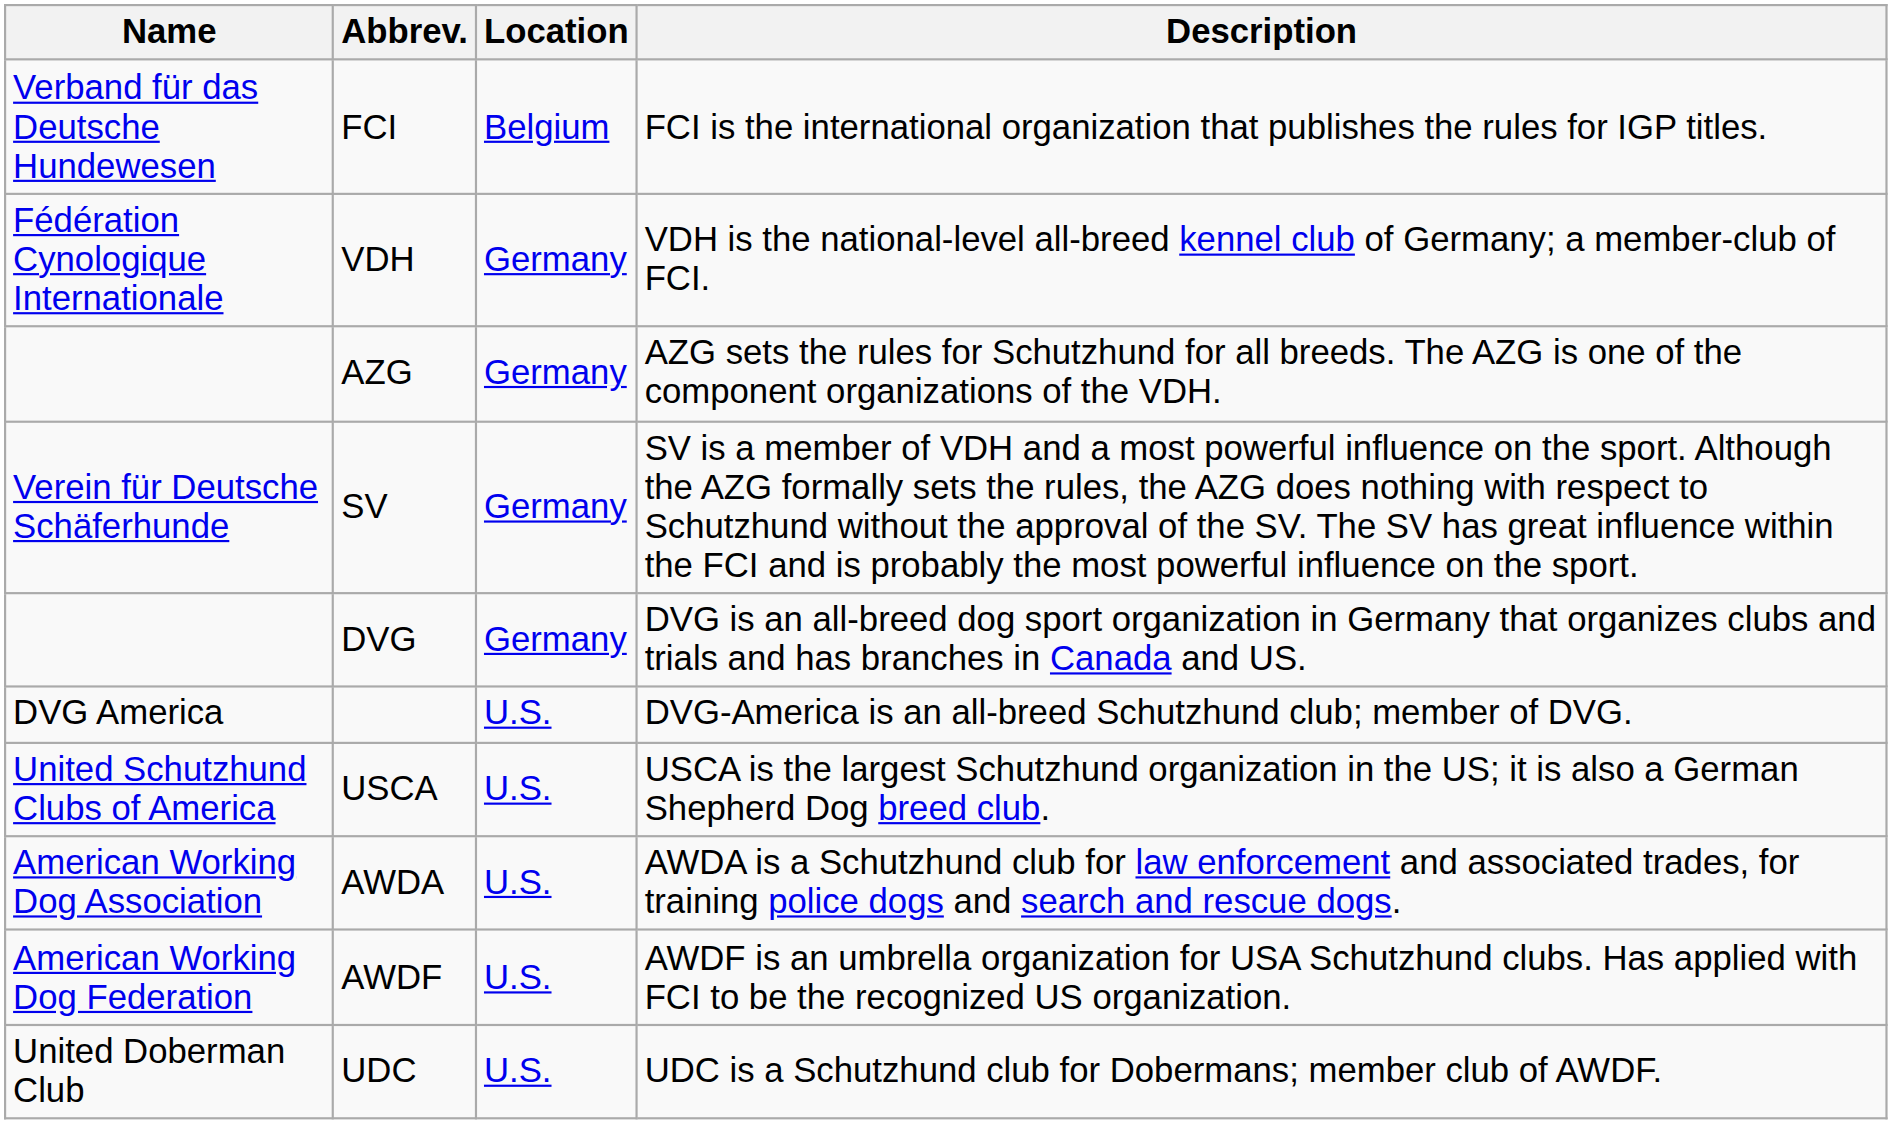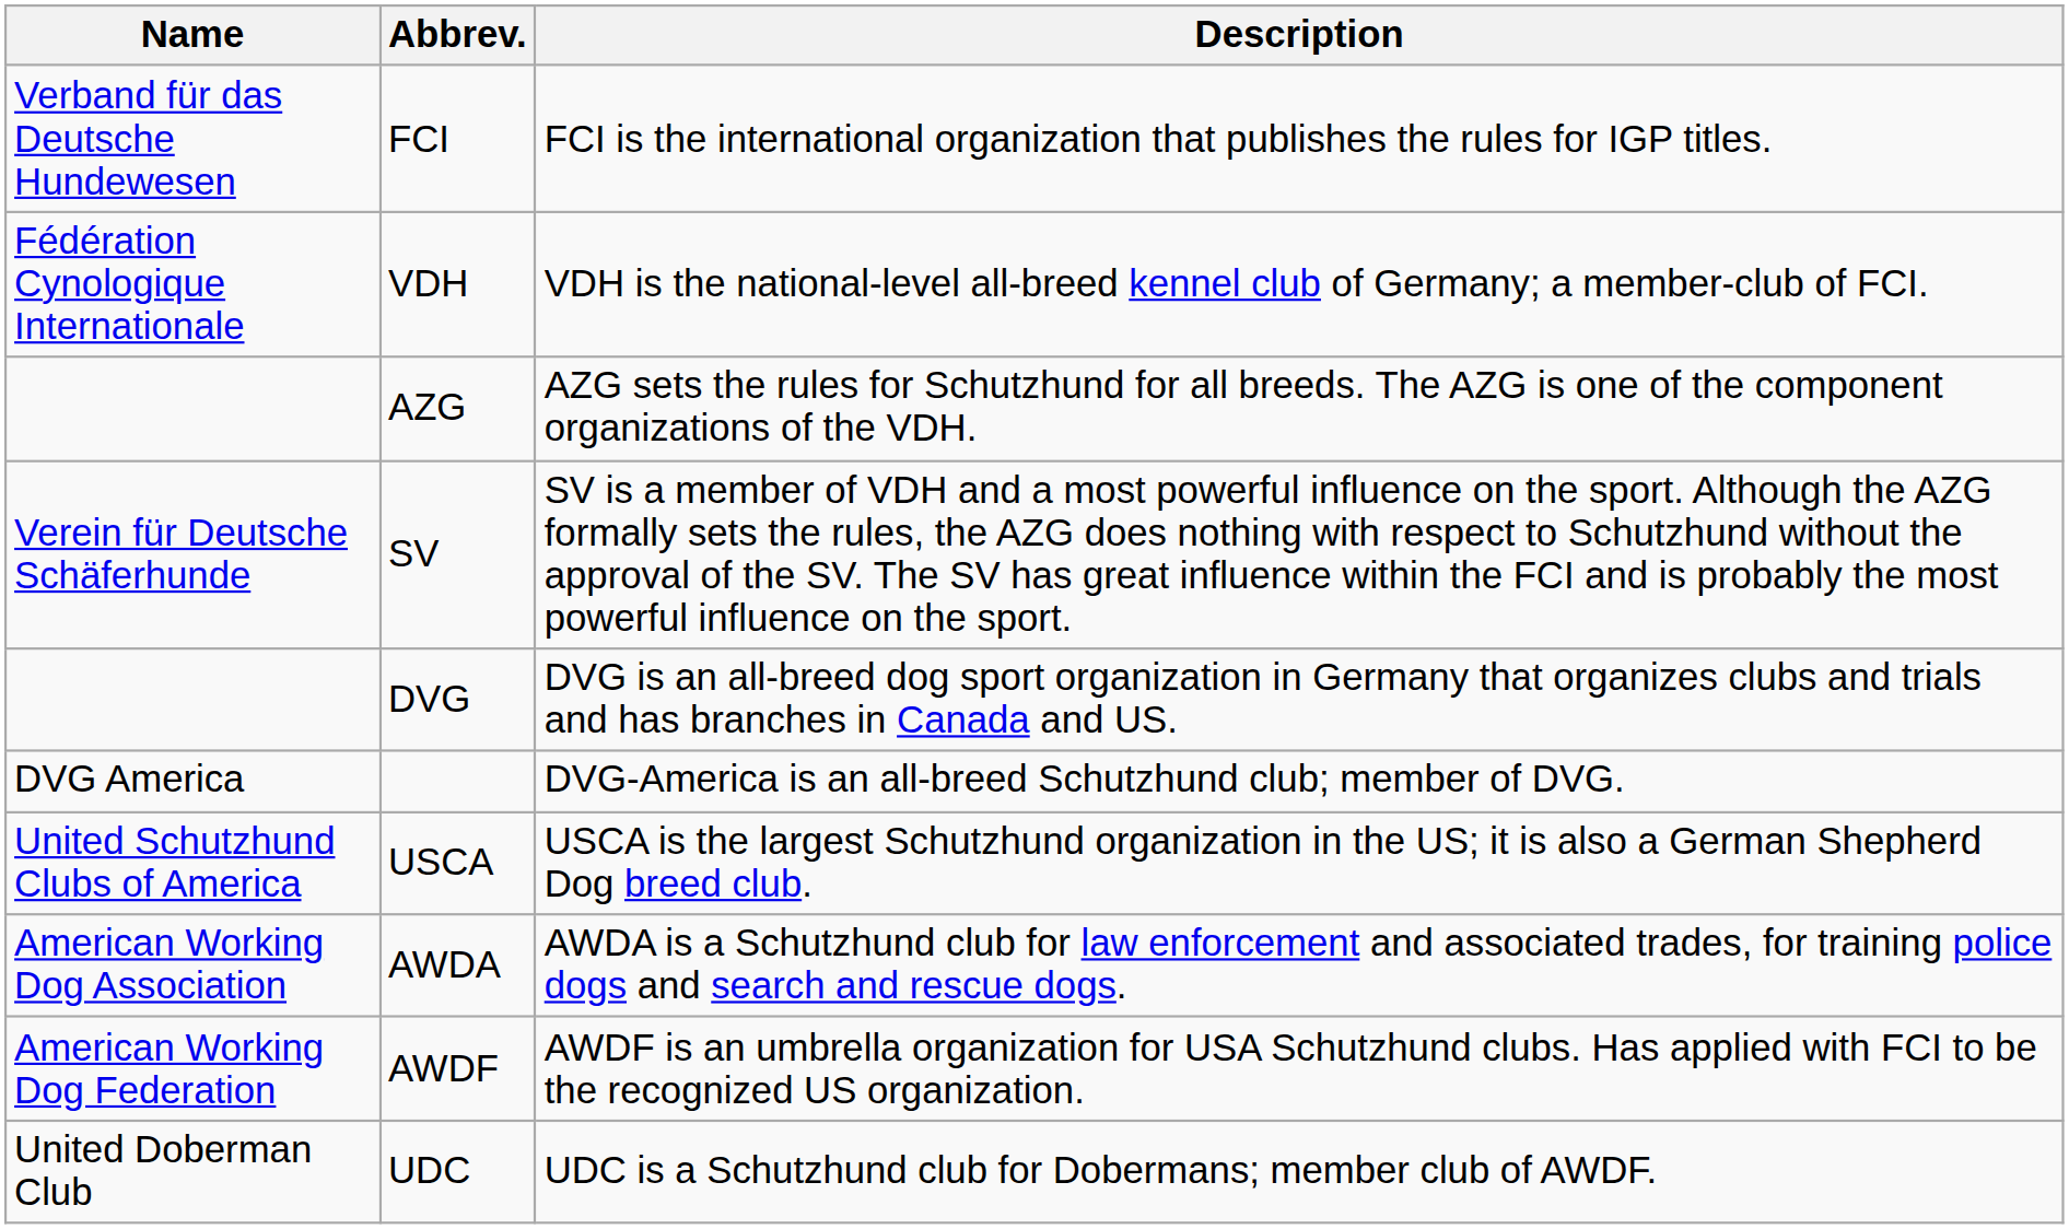- column: Location | Belgium | Germany | Germany | Germany | Germany | U.S. | U.S. | U.S. | U.S. | U.S.
